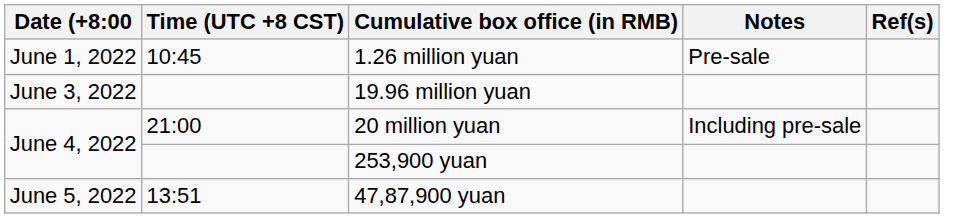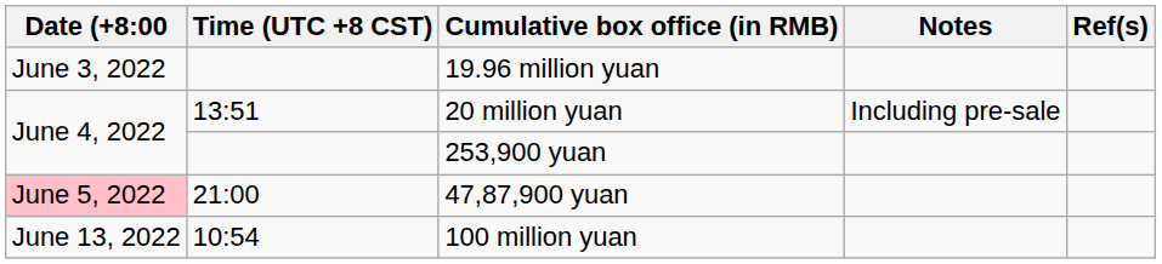- row: June 1, 2022 | 10:45 | 1.26 million yuan | Pre-sale
20 million yuan | Time (UTC +8 CST): 21:00 -> 13:51
47,87,900 yuan | Date (+8:00: no background -> pink background
47,87,900 yuan | Time (UTC +8 CST): 13:51 -> 21:00
+ row: June 13, 2022 | 10:54 | 100 million yuan
